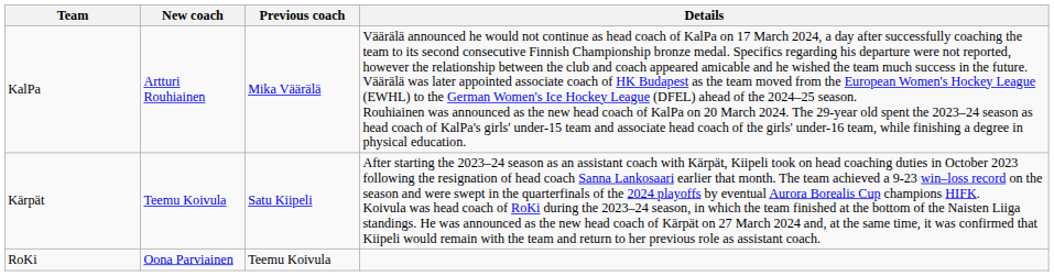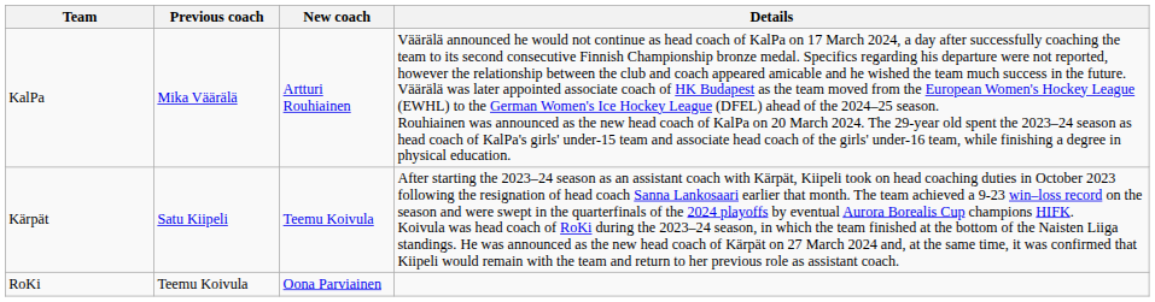columns swapped: Previous coach <-> New coach
